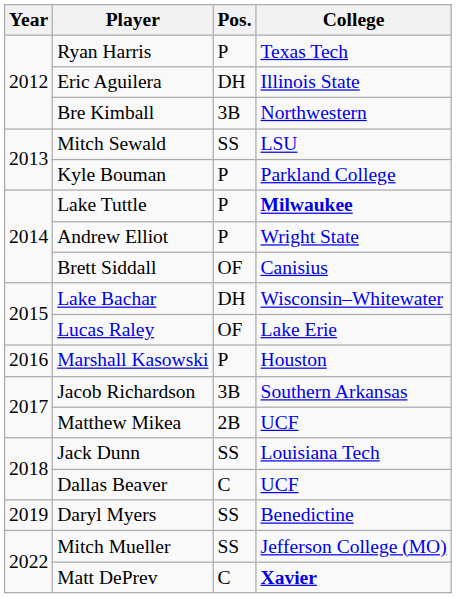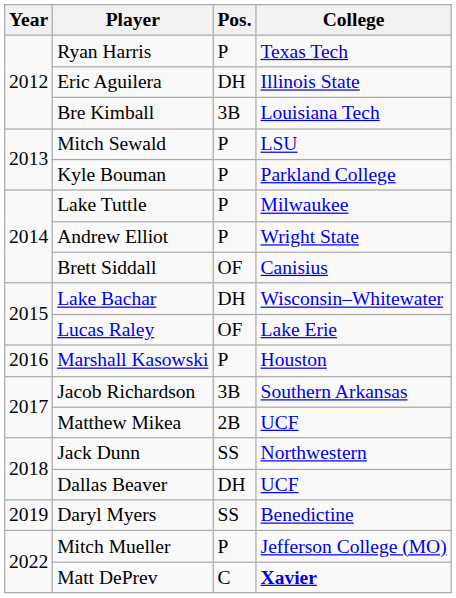Bre Kimball | College: Northwestern -> Louisiana Tech
Mitch Sewald | Pos.: SS -> P
Lake Tuttle | College: bold -> normal
Jack Dunn | College: Louisiana Tech -> Northwestern
Dallas Beaver | Pos.: C -> DH
Mitch Mueller | Pos.: SS -> P
